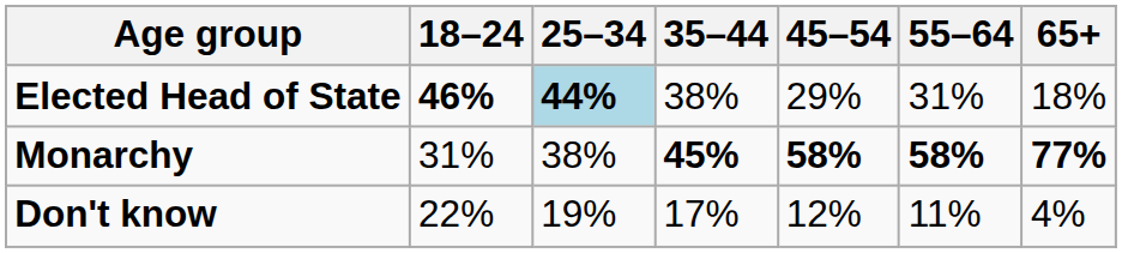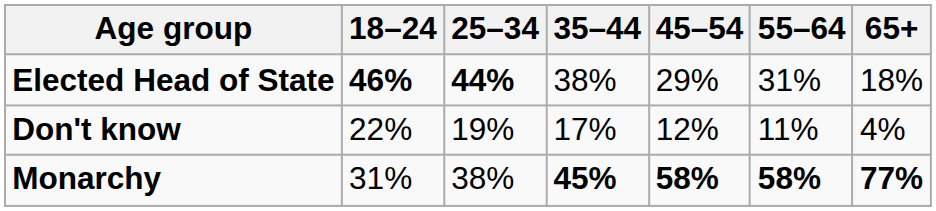Elected Head of State | 25–34: lightblue background -> no background
rows swapped: Monarchy <-> Don't know
